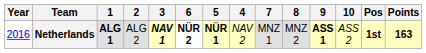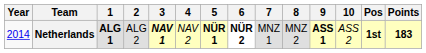columns swapped: 4 <-> 6
Netherlands | Year: 2016 -> 2014
Netherlands | Points: 163 -> 183
